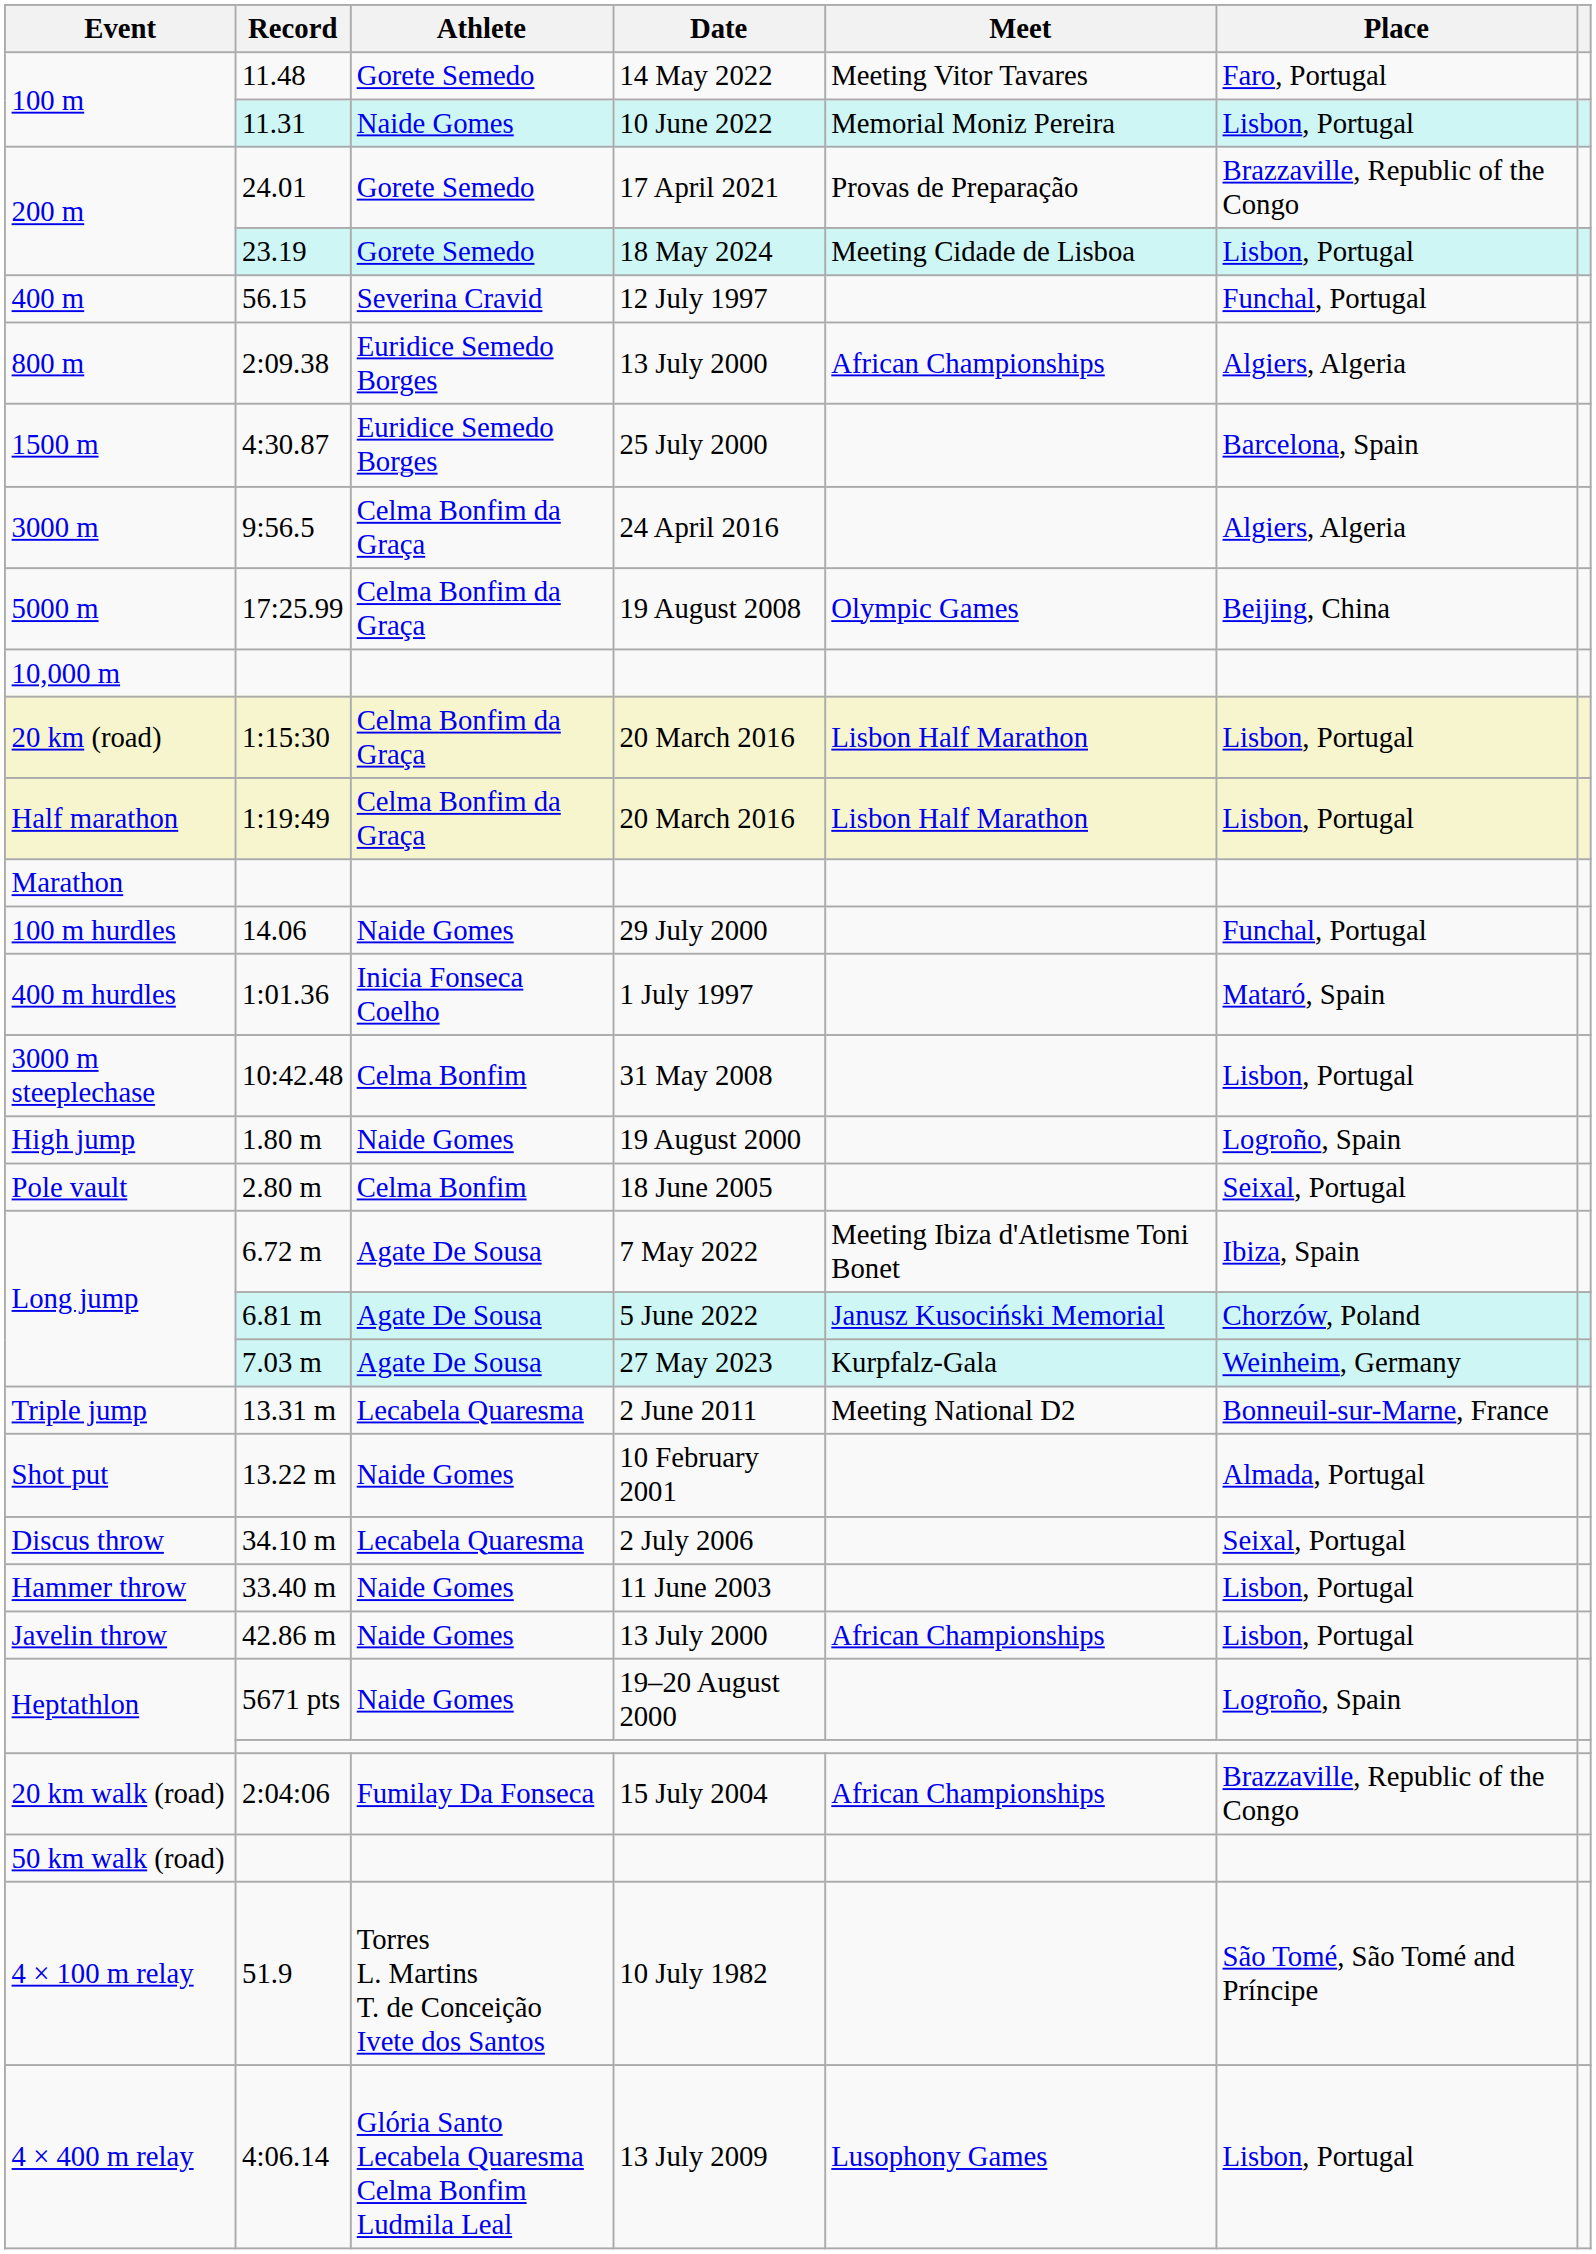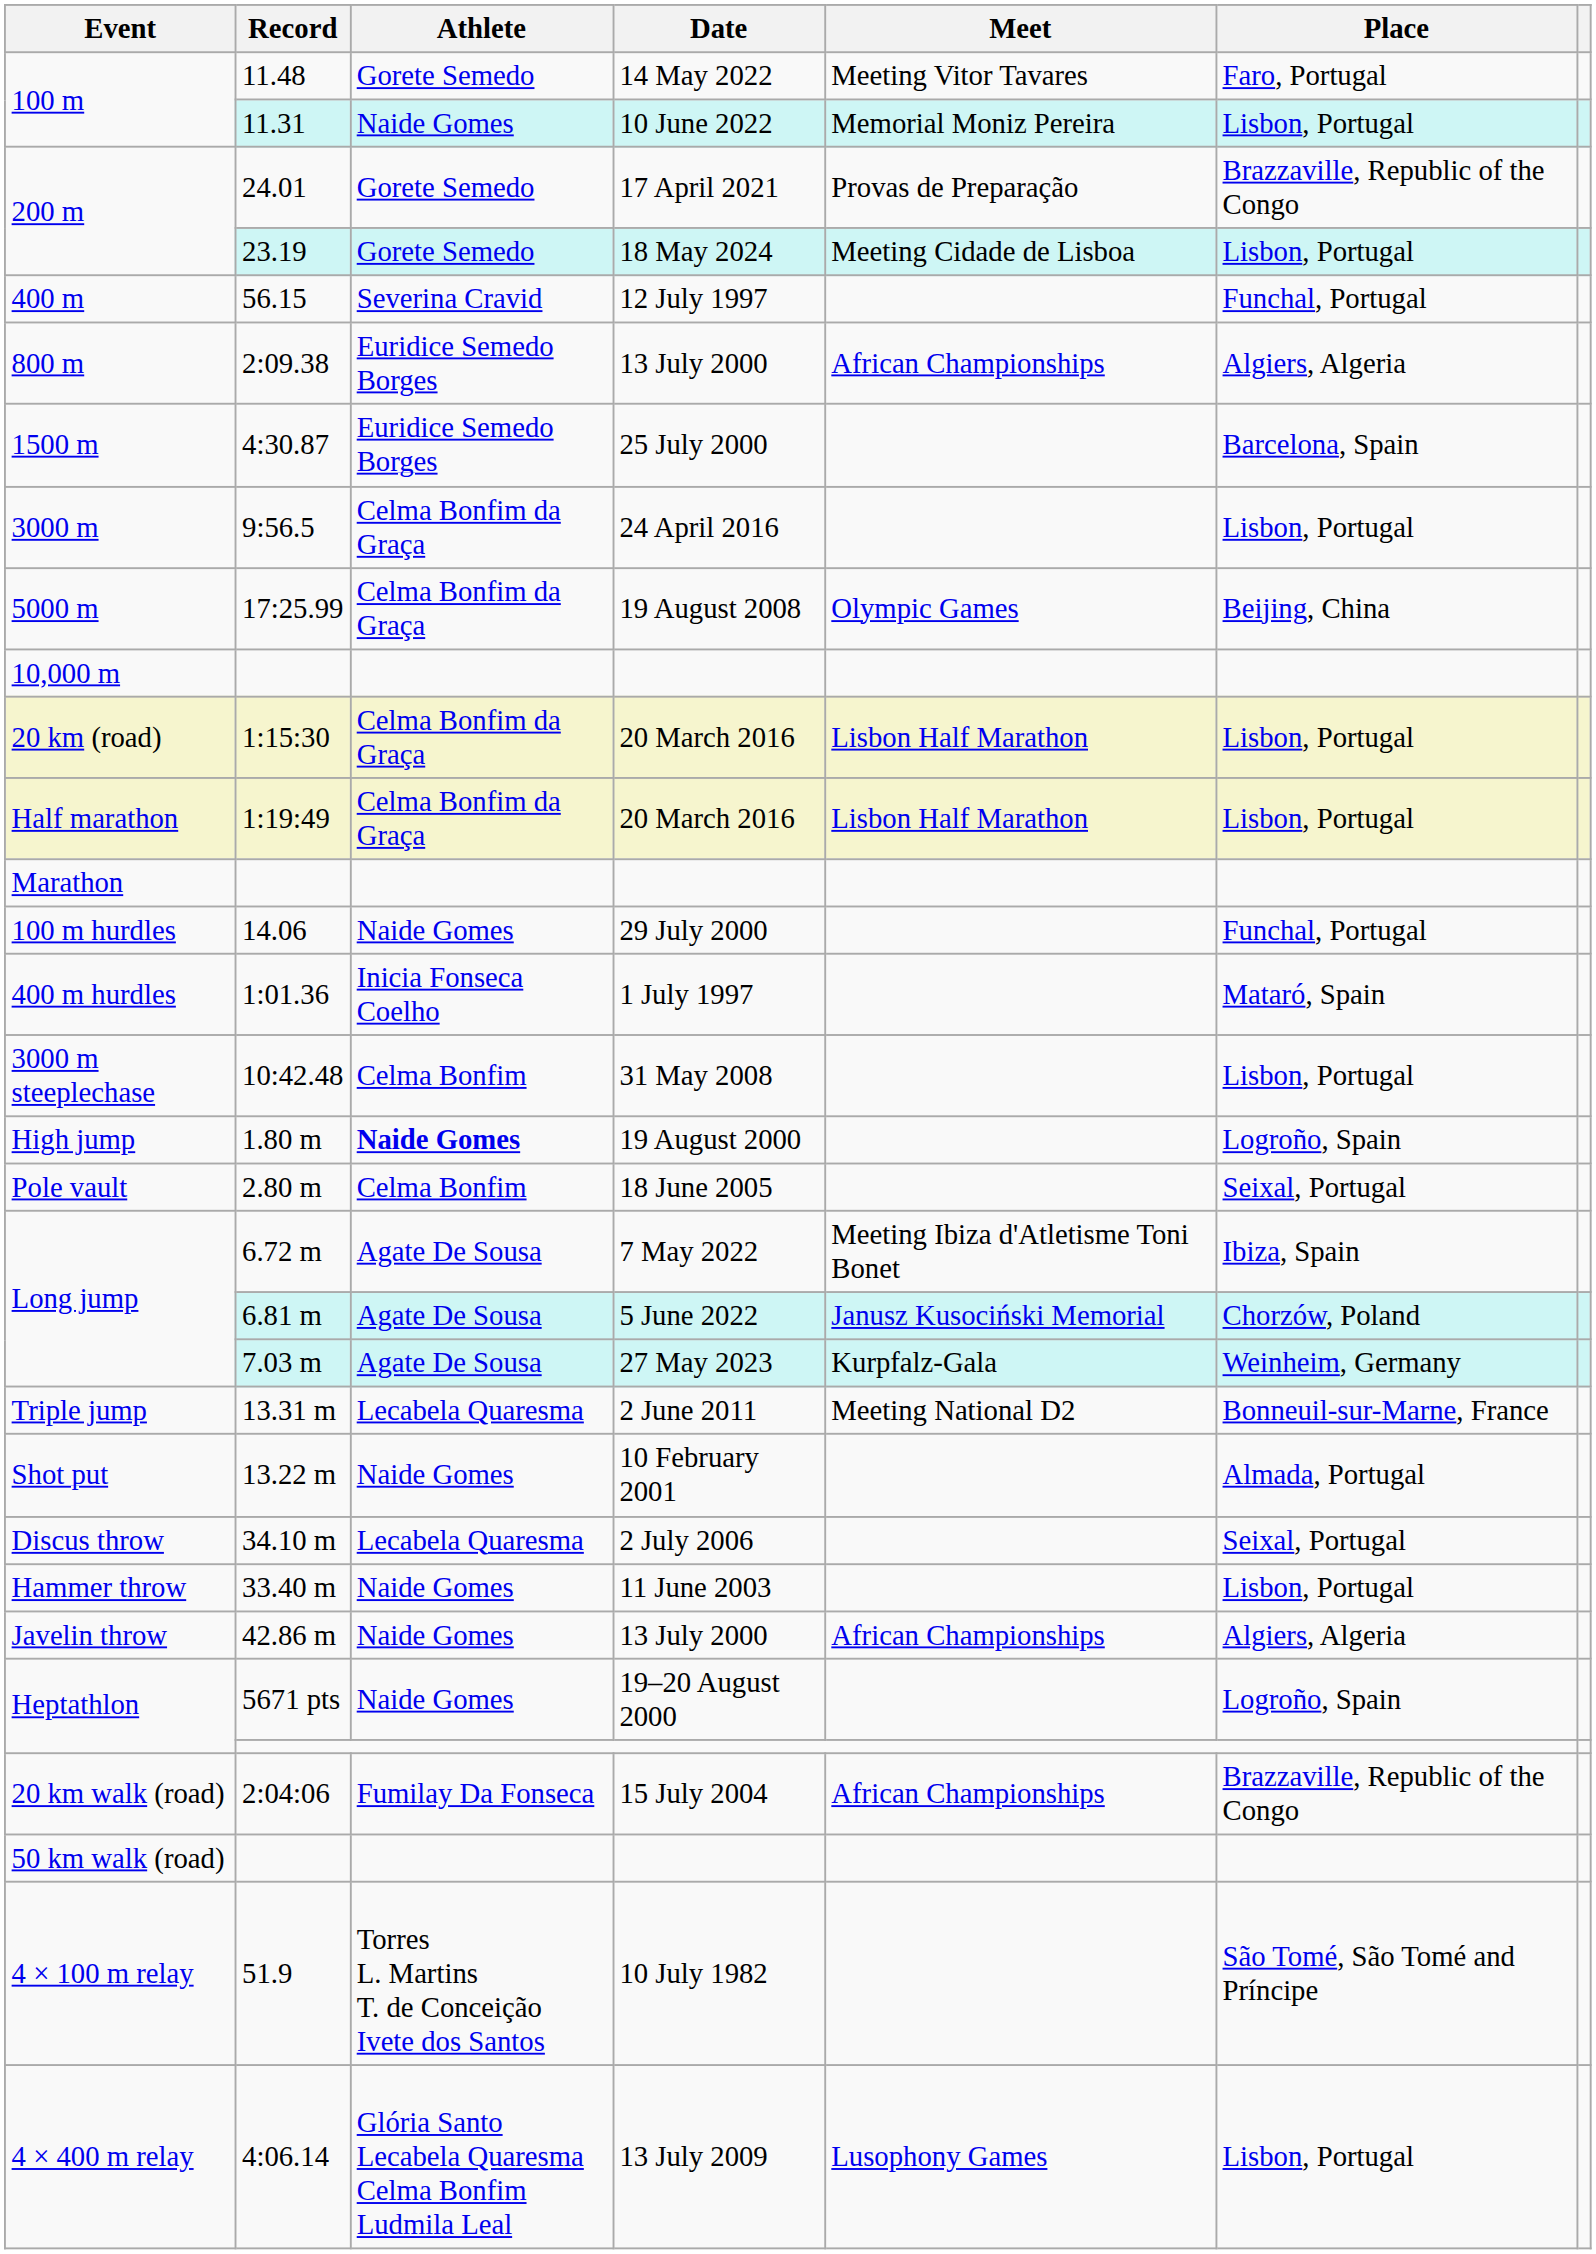9:56.5 | Place: Algiers, Algeria -> Lisbon, Portugal
1.80 m | Athlete: normal -> bold
42.86 m | Place: Lisbon, Portugal -> Algiers, Algeria
